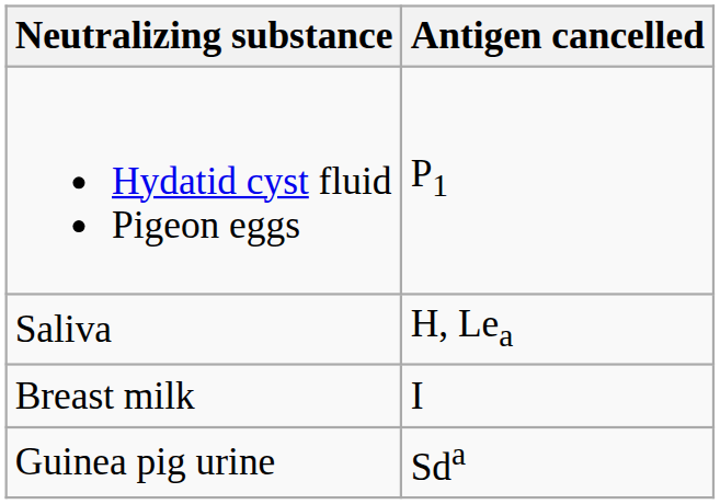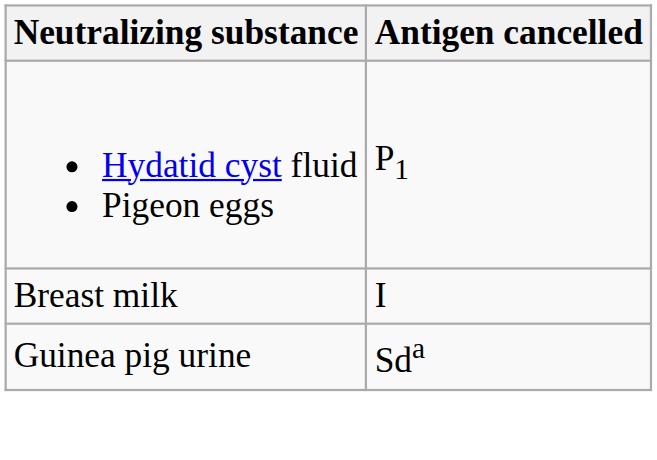- row: Saliva | H, Lea
